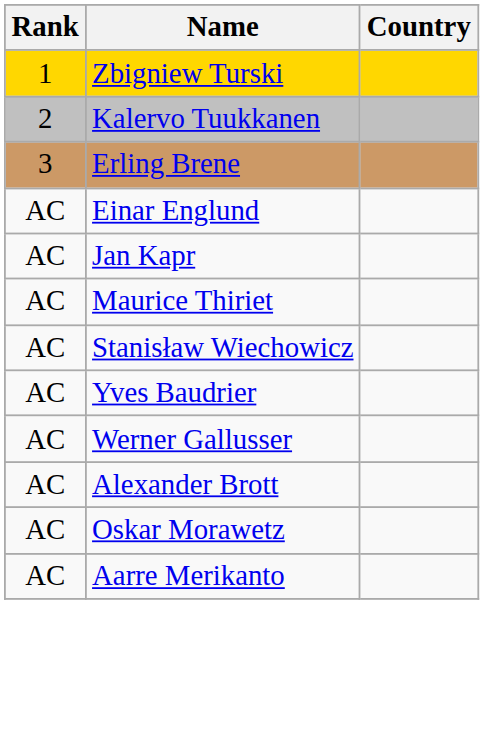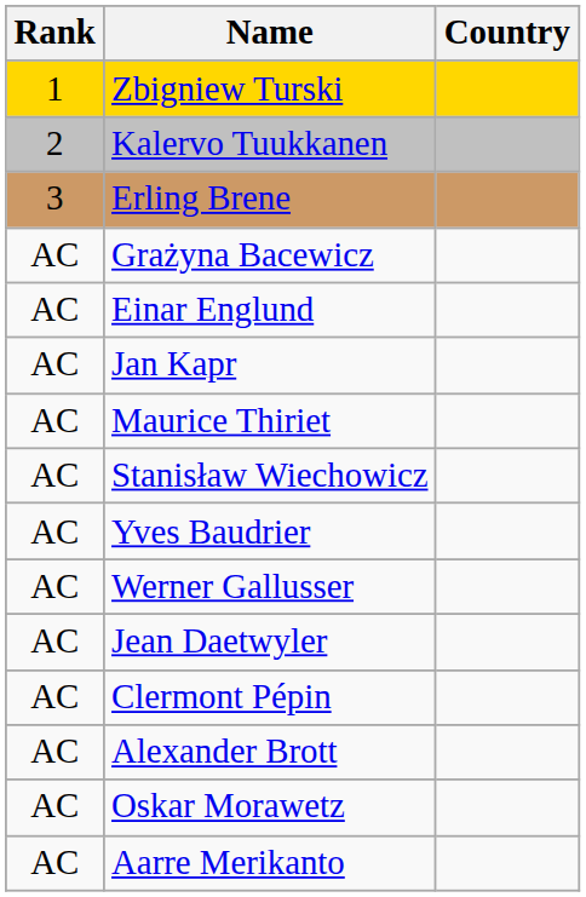+ row: AC | Grażyna Bacewicz
+ row: AC | Jean Daetwyler
+ row: AC | Clermont Pépin
